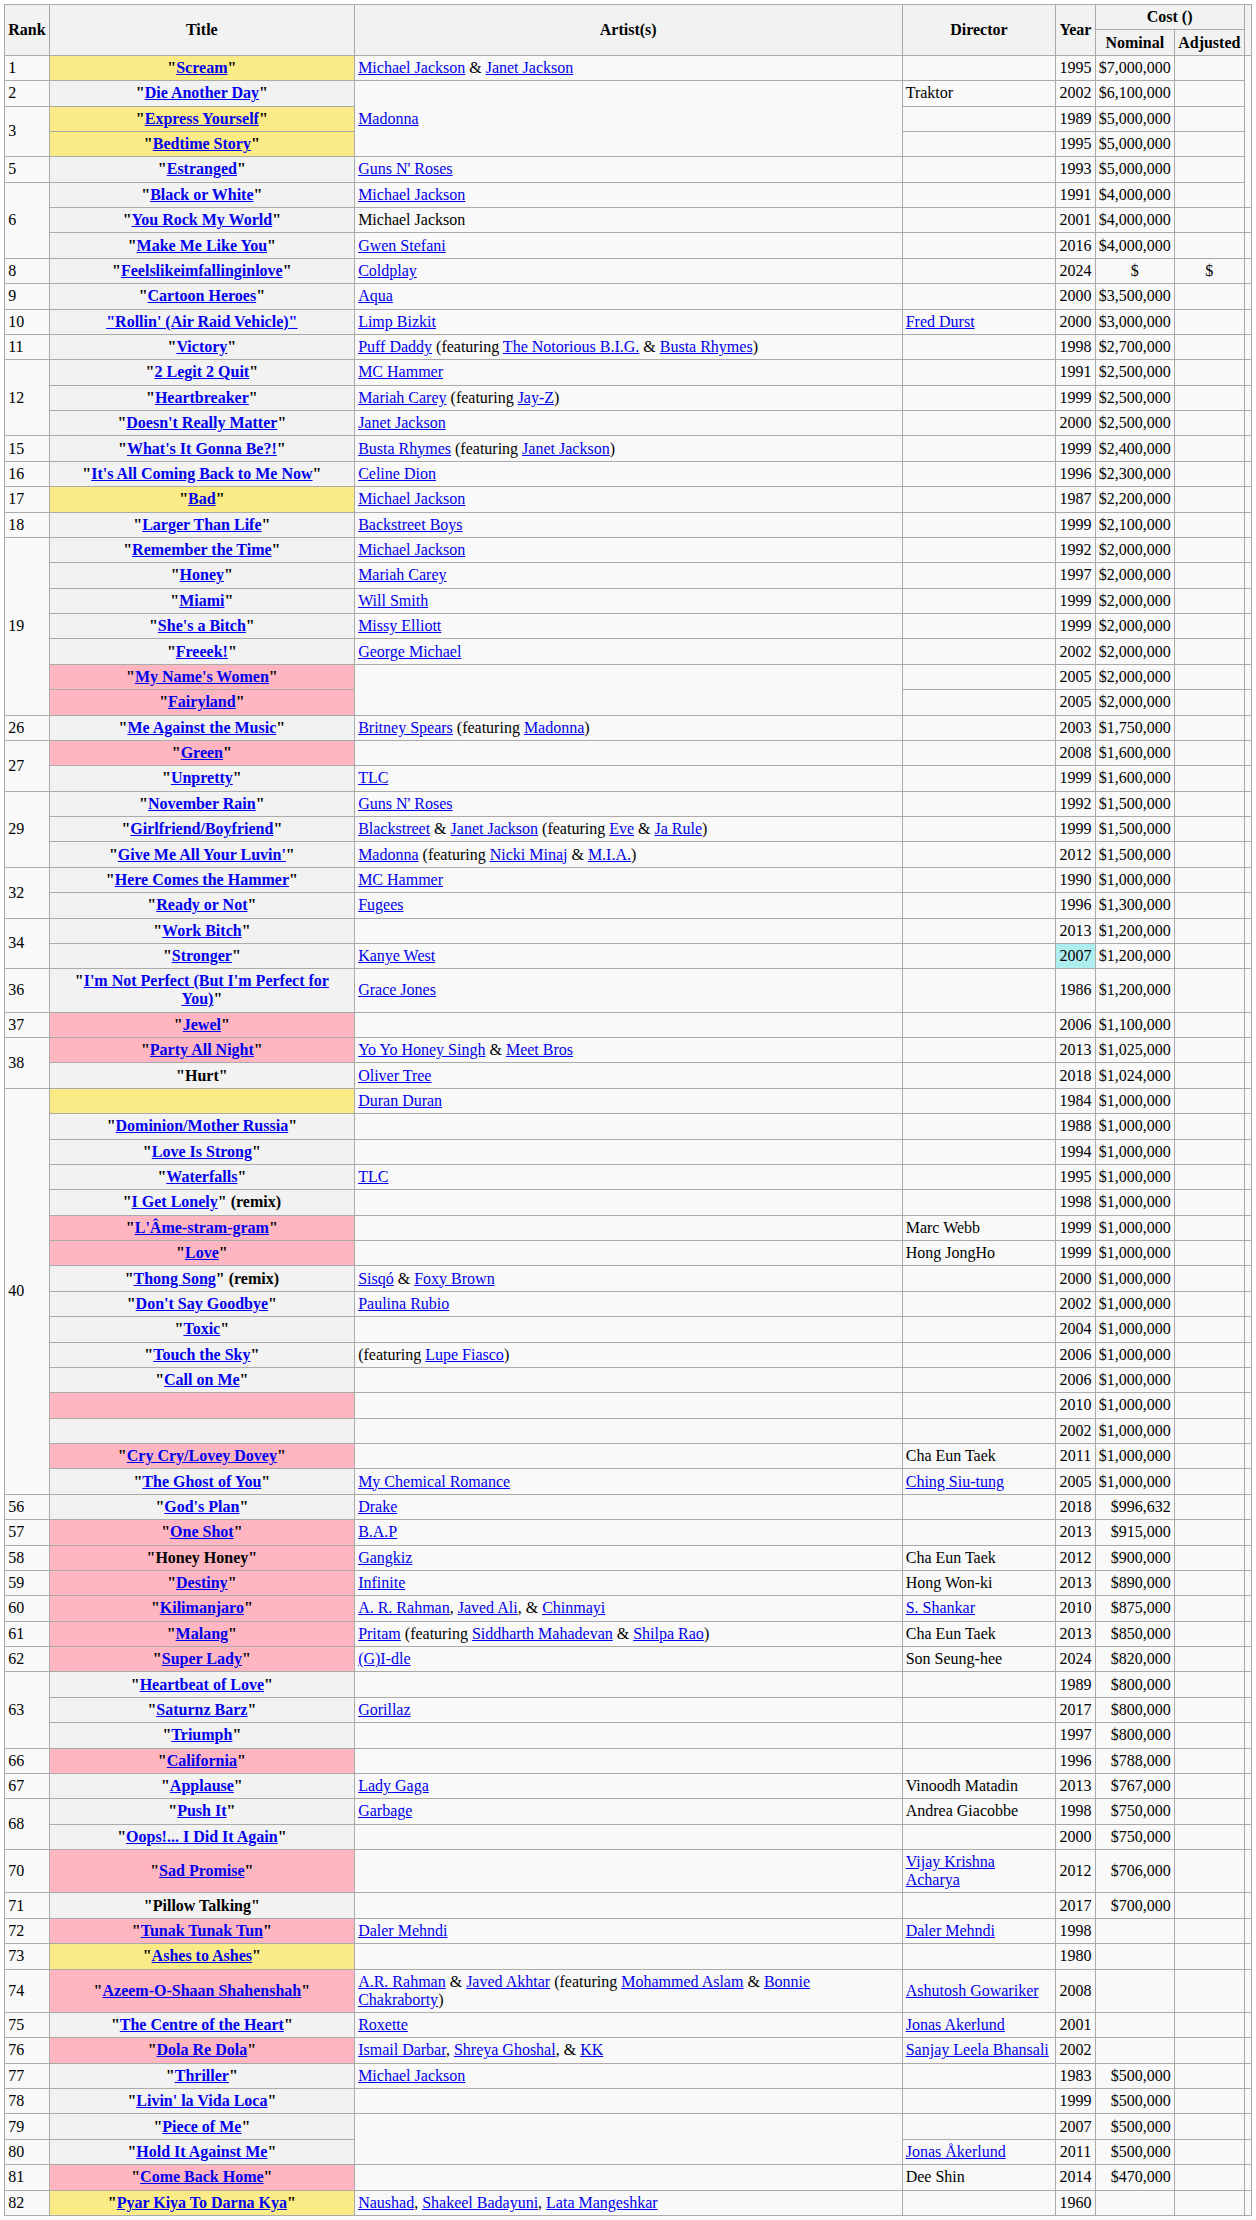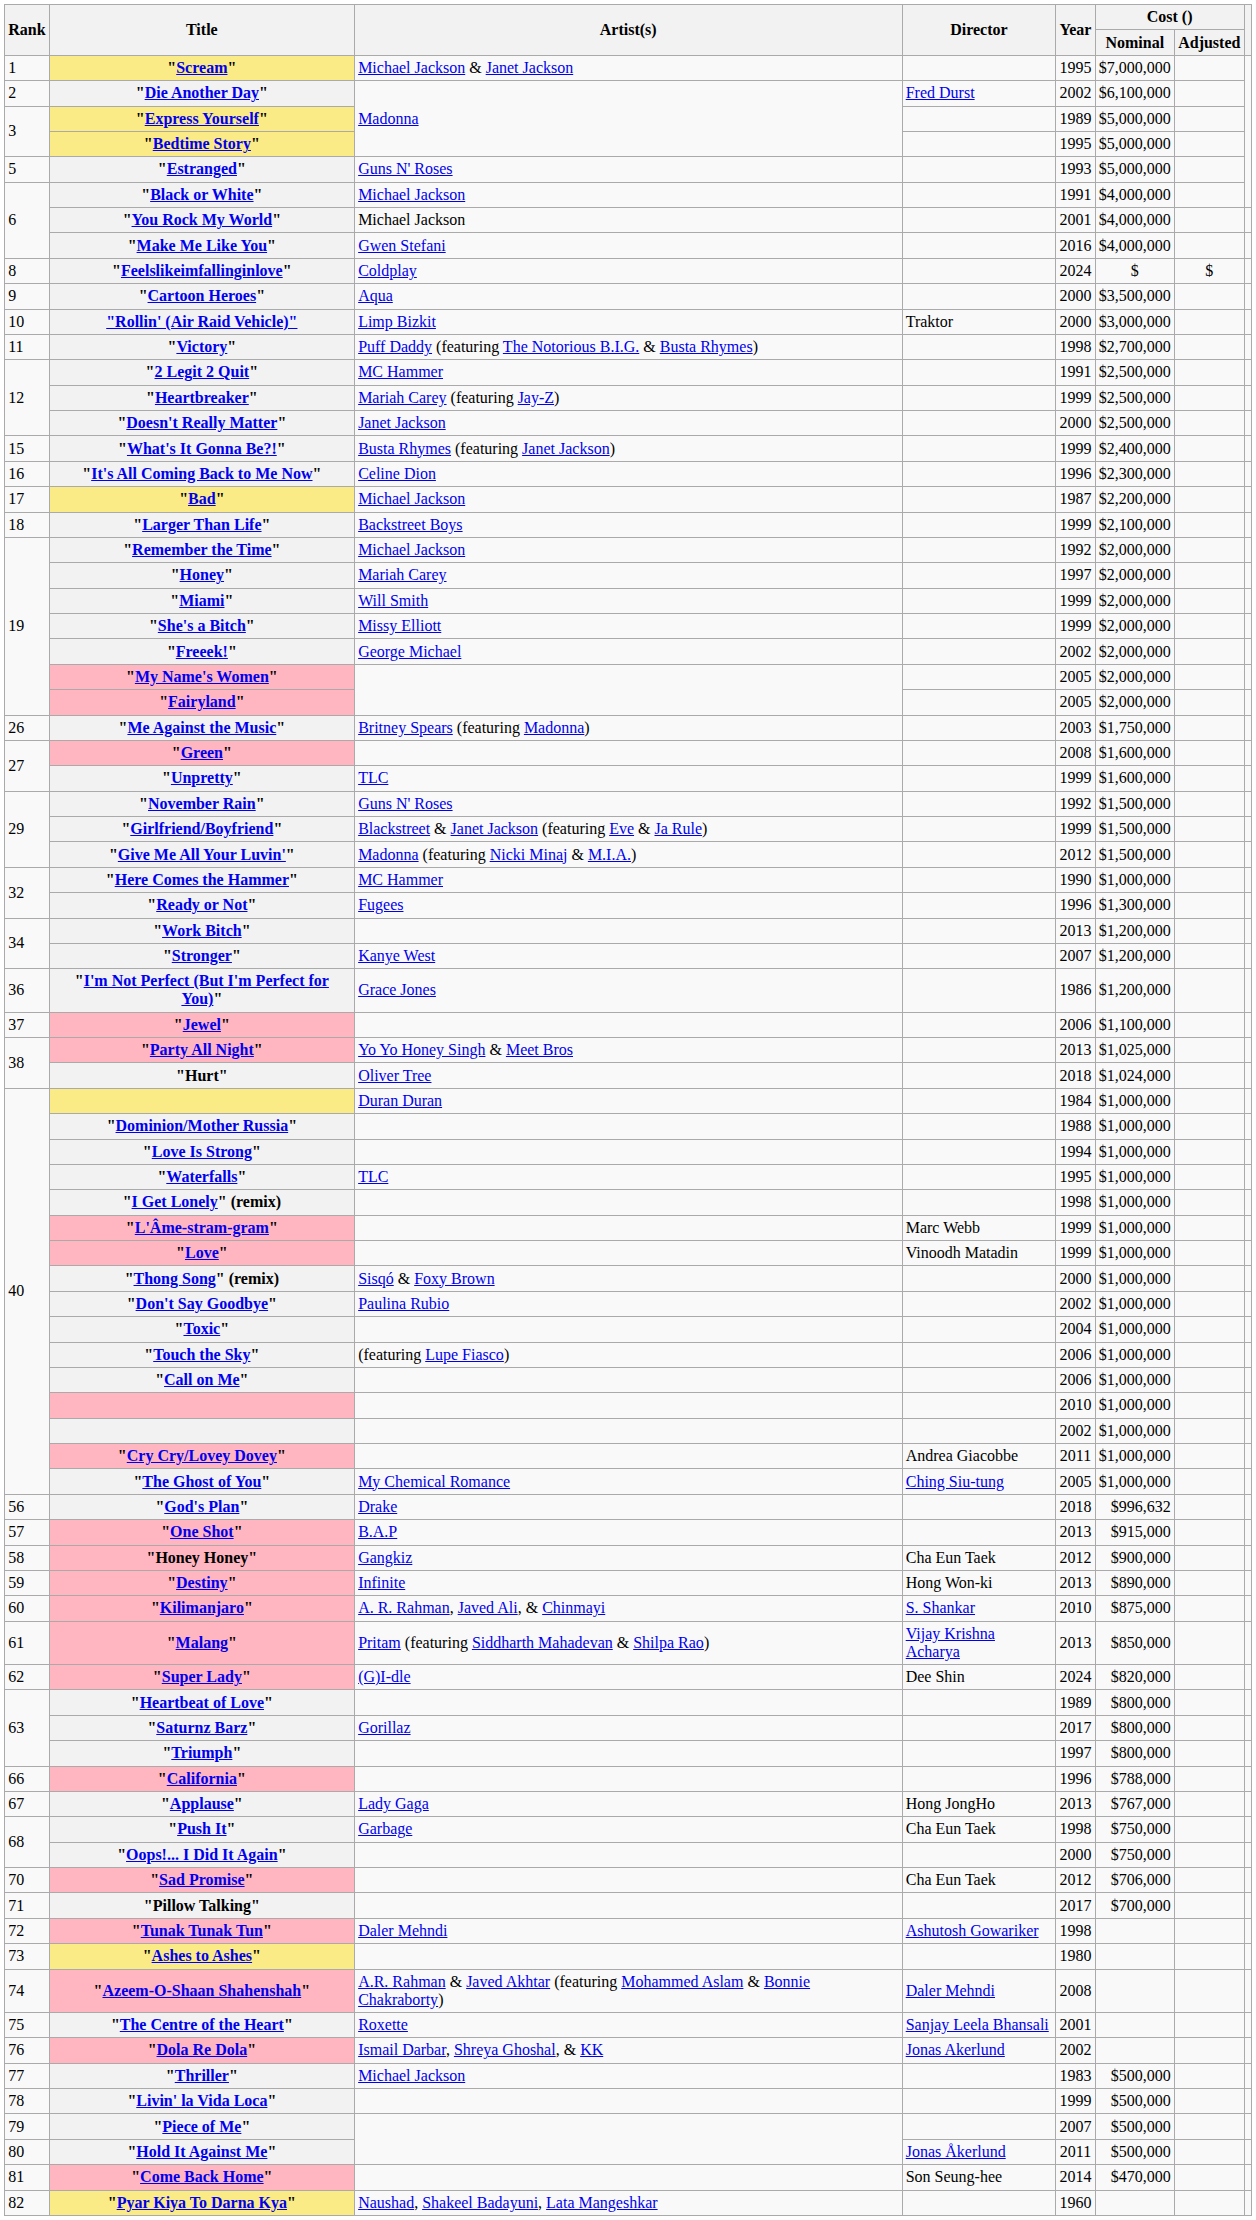"Die Another Day" | Director: Traktor -> Fred Durst
"Rollin' (Air Raid Vehicle)" | Director: Fred Durst -> Traktor
"Stronger" | Year: paleturquoise background -> no background
"Love" | Director: Hong JongHo -> Vinoodh Matadin
"Cry Cry/Lovey Dovey" | Director: Cha Eun Taek -> Andrea Giacobbe
"Malang" | Director: Cha Eun Taek -> Vijay Krishna Acharya
"Super Lady" | Director: Son Seung-hee -> Dee Shin
"Applause" | Director: Vinoodh Matadin -> Hong JongHo
"Push It" | Director: Andrea Giacobbe -> Cha Eun Taek
"Sad Promise" | Director: Vijay Krishna Acharya -> Cha Eun Taek
"Tunak Tunak Tun" | Director: Daler Mehndi -> Ashutosh Gowariker
"Azeem-O-Shaan Shahenshah" | Director: Ashutosh Gowariker -> Daler Mehndi
"The Centre of the Heart" | Director: Jonas Akerlund -> Sanjay Leela Bhansali
"Dola Re Dola" | Director: Sanjay Leela Bhansali -> Jonas Akerlund
"Come Back Home" | Director: Dee Shin -> Son Seung-hee
